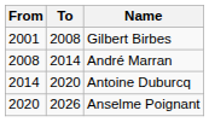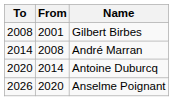columns swapped: From <-> To
